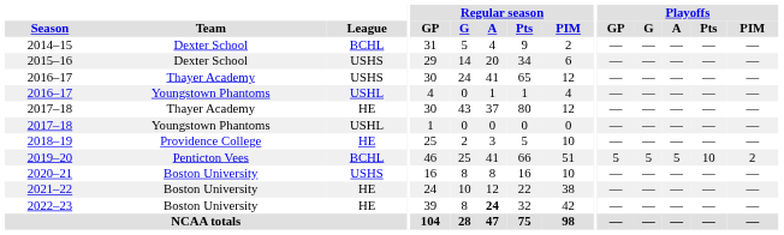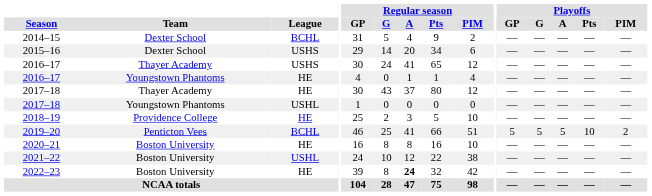2016–17 / Youngstown Phantoms | League: USHL -> HE
2020–21 | League: USHS -> HE
2021–22 | League: HE -> USHL
